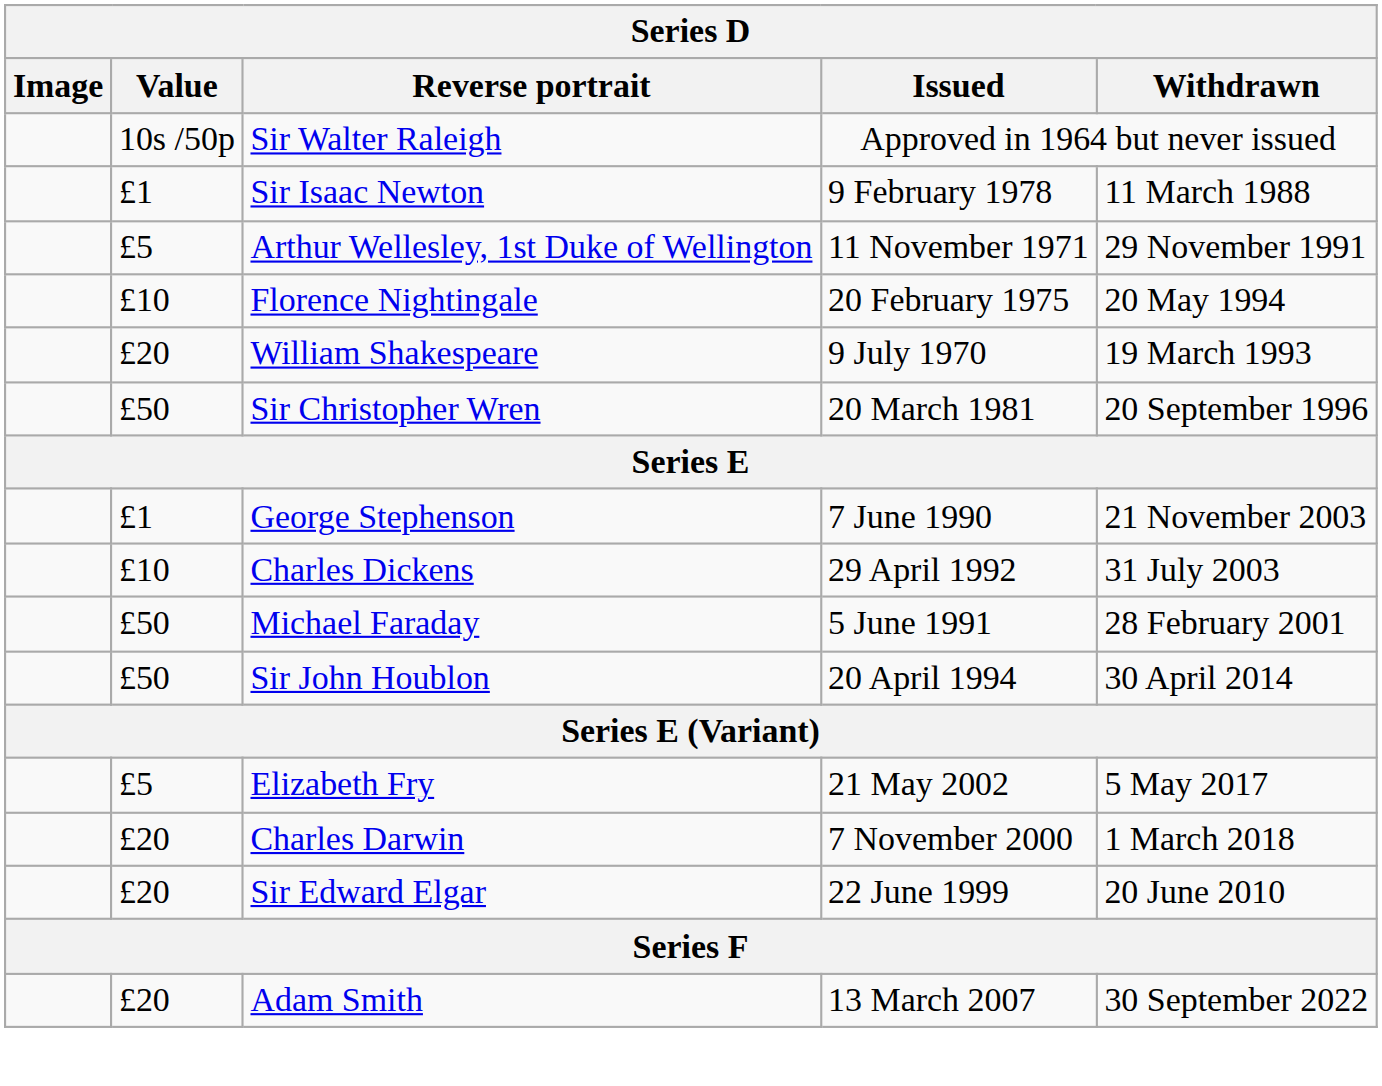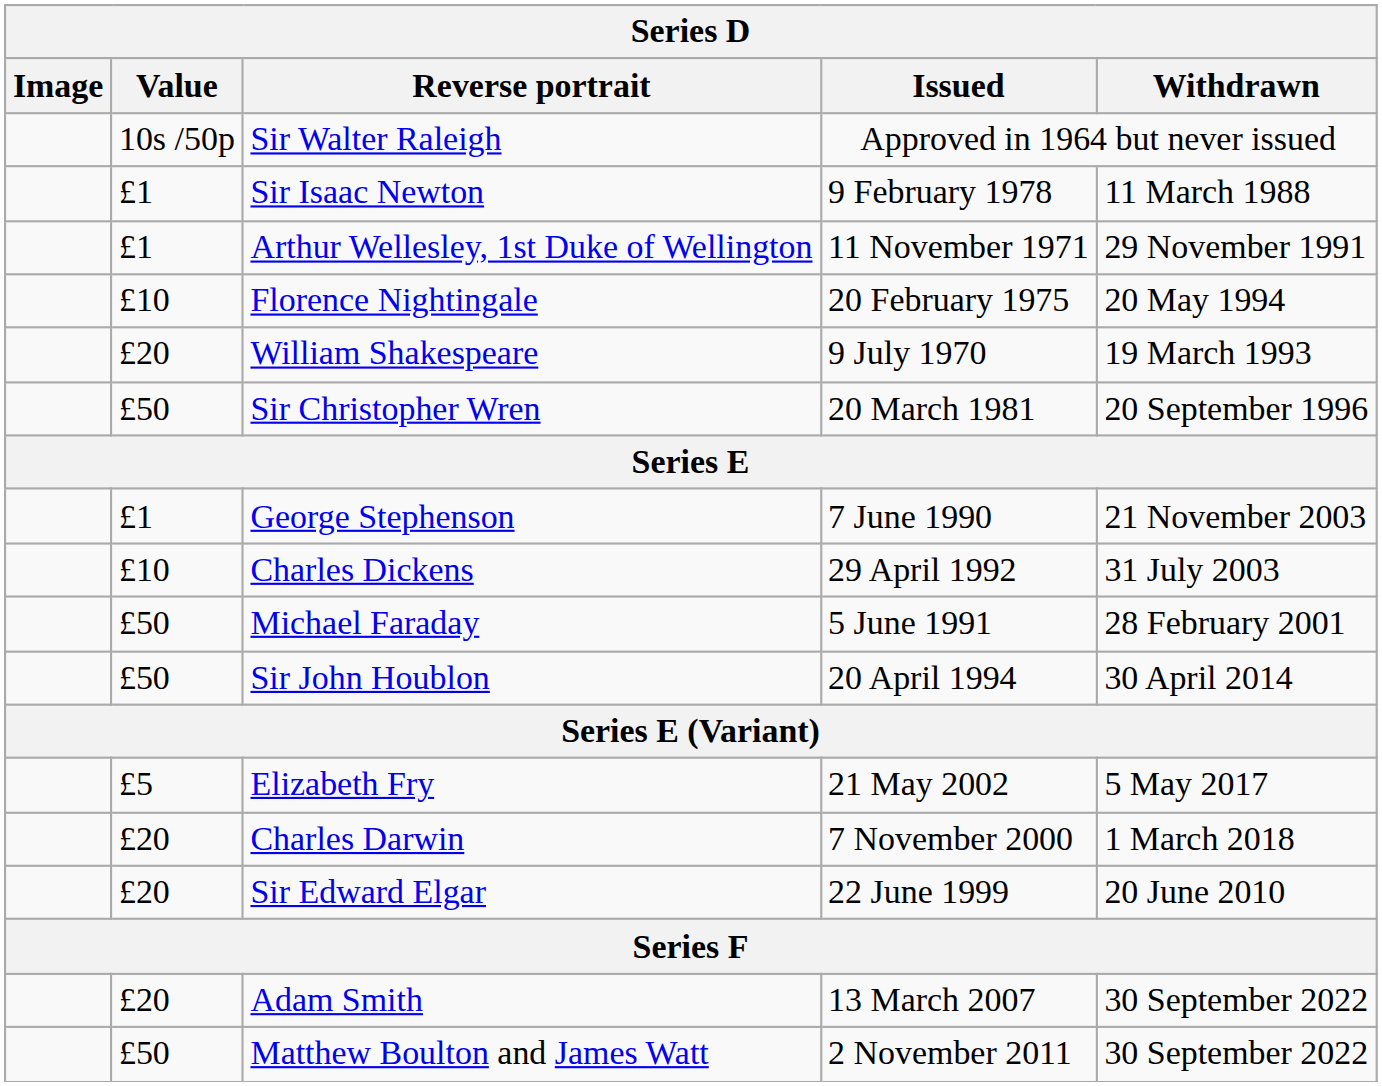Arthur Wellesley, 1st Duke of Wellington | Value: £5 -> £1
+ row: £50 | Matthew Boulton and James Watt | 2 November 2011 | 30 September 2022
